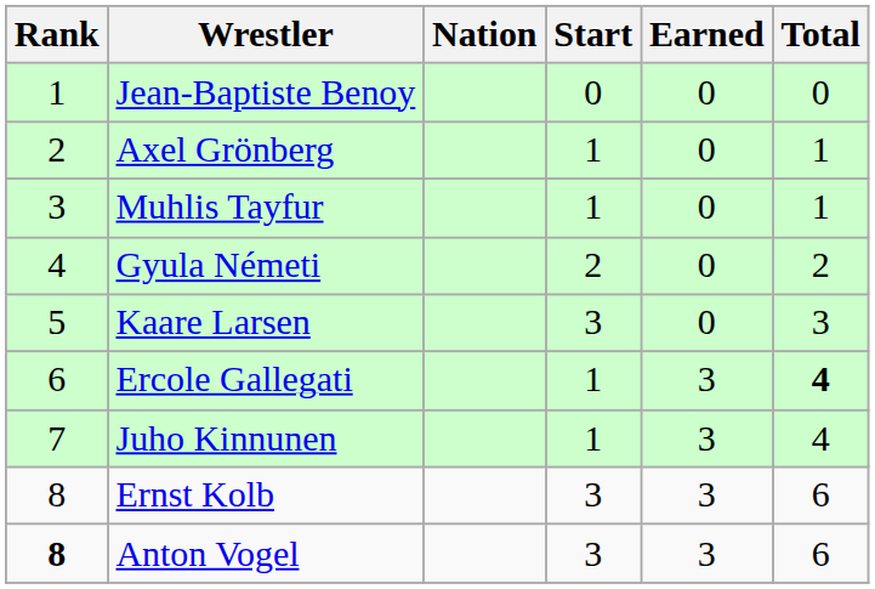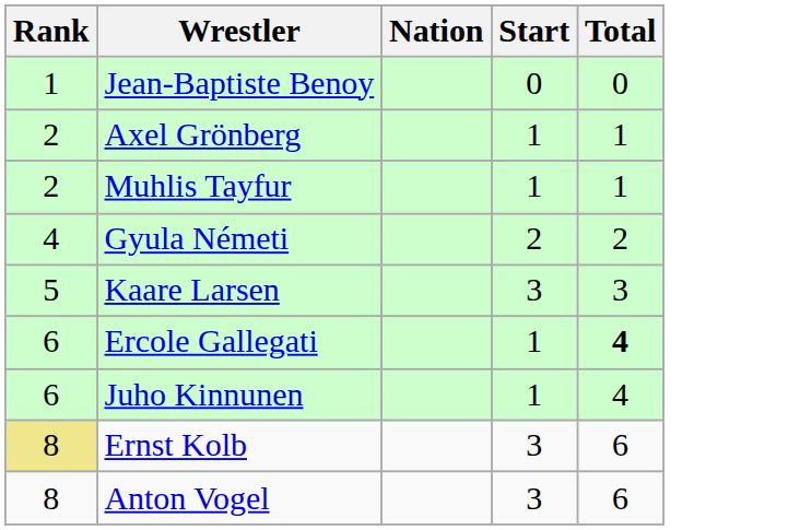- column: Earned | 0 | 0 | 0 | 0 | 0 | 3 | 3 | 3 | 3
Muhlis Tayfur | Rank: 3 -> 2
Juho Kinnunen | Rank: 7 -> 6
Ernst Kolb | Rank: no background -> khaki background
Anton Vogel | Rank: bold -> normal
